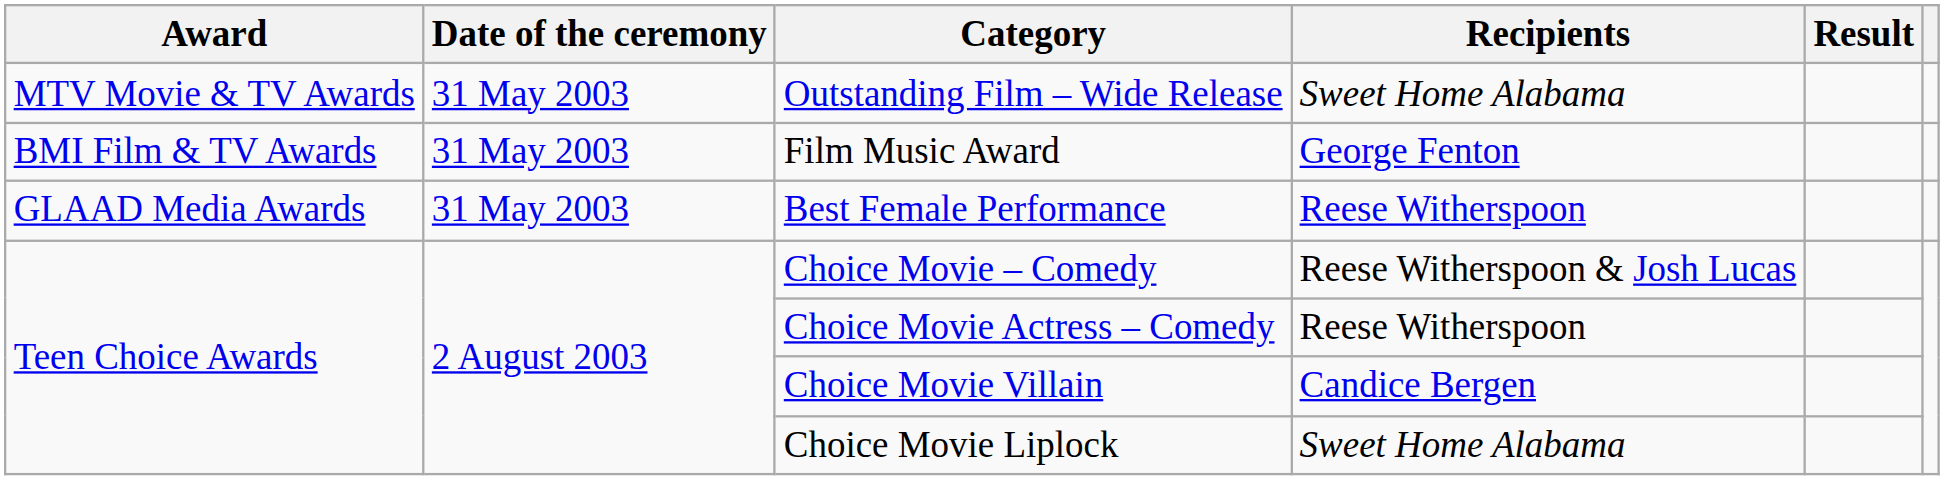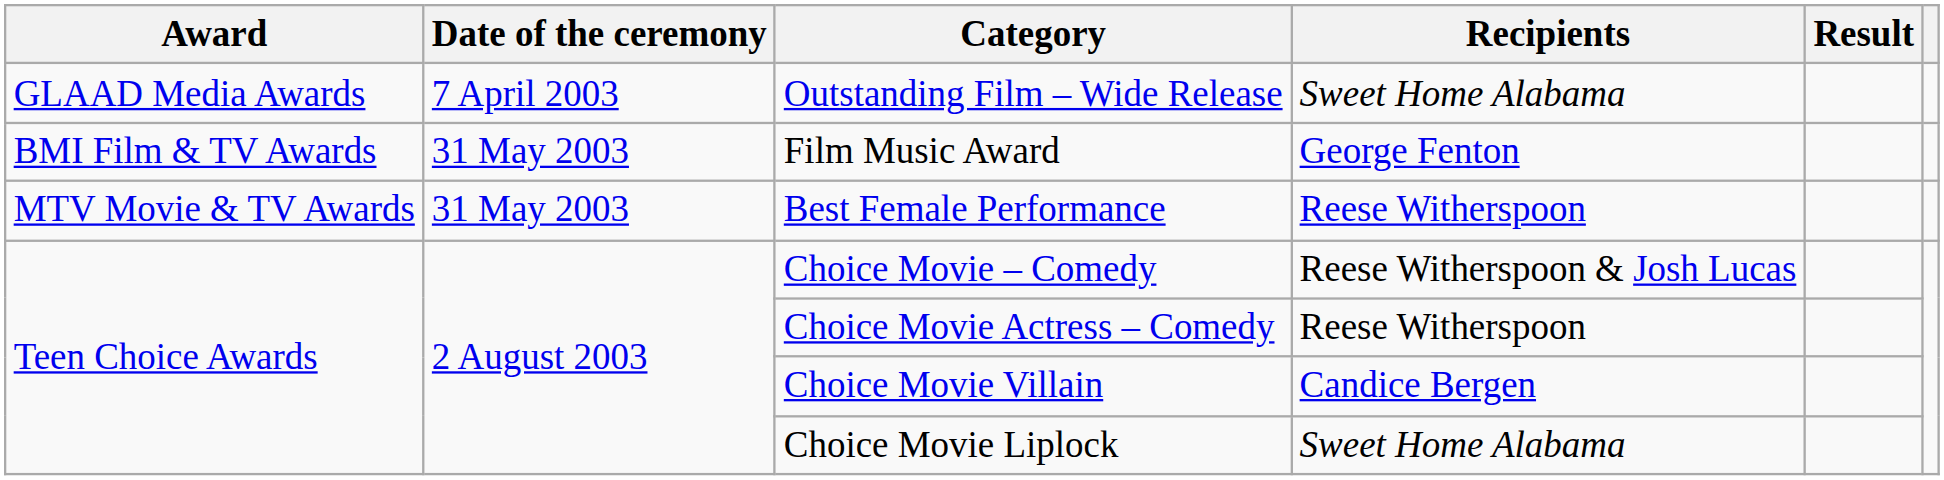Outstanding Film – Wide Release | Award: MTV Movie & TV Awards -> GLAAD Media Awards
Outstanding Film – Wide Release | Date of the ceremony: 31 May 2003 -> 7 April 2003
Best Female Performance | Award: GLAAD Media Awards -> MTV Movie & TV Awards
